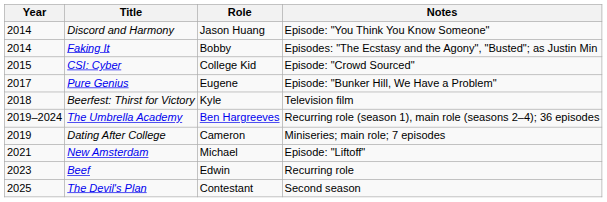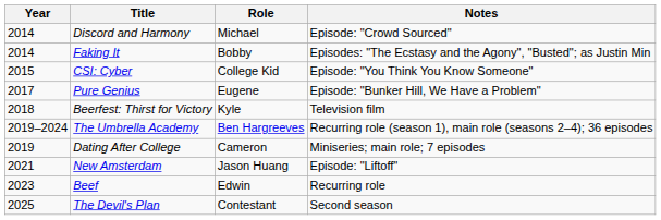Discord and Harmony | Role: Jason Huang -> Michael
Discord and Harmony | Notes: Episode: "You Think You Know Someone" -> Episode: "Crowd Sourced"
CSI: Cyber | Notes: Episode: "Crowd Sourced" -> Episode: "You Think You Know Someone"
New Amsterdam | Role: Michael -> Jason Huang
